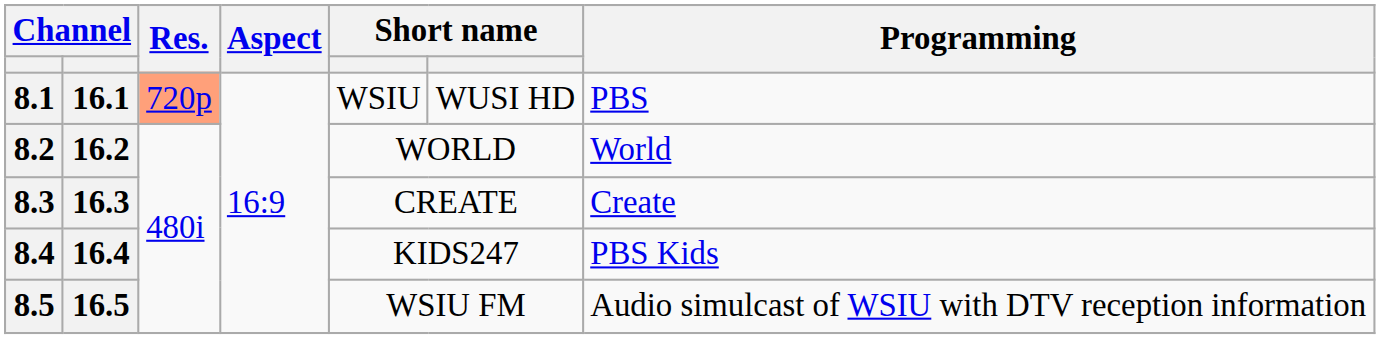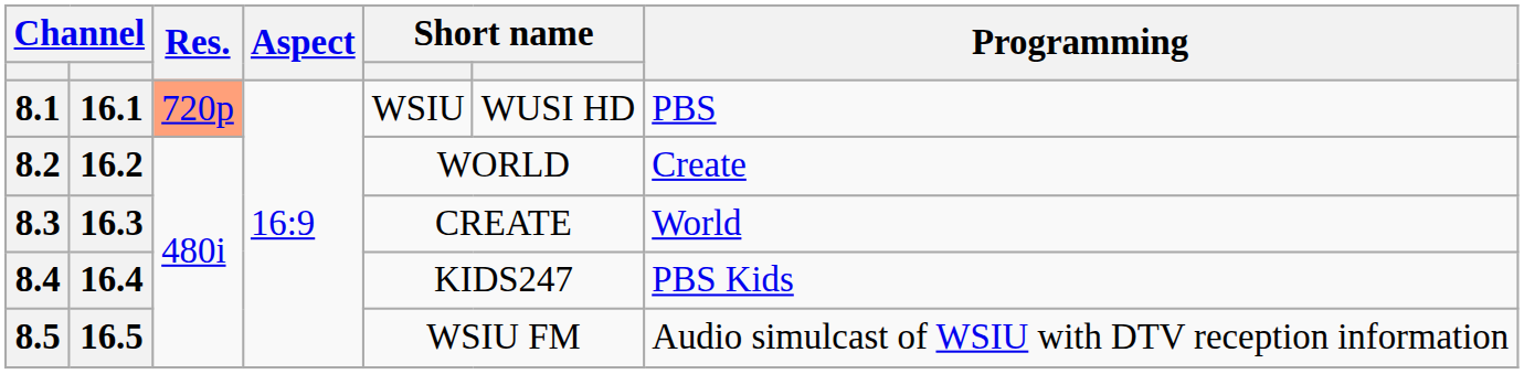8.2 | Programming: World -> Create
8.3 | Programming: Create -> World
